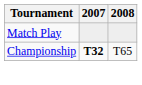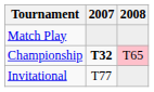Championship | 2008: no background -> pink background
+ row: Invitational | T77
